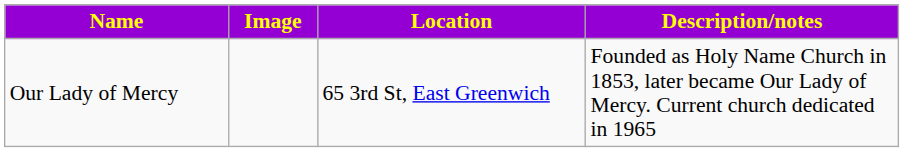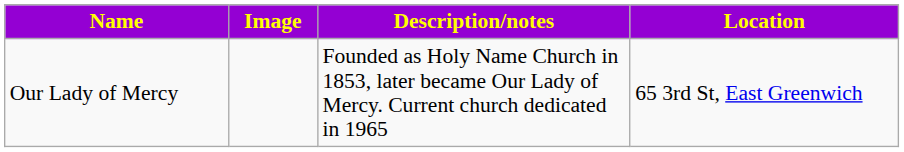columns swapped: Location <-> Description/notes
